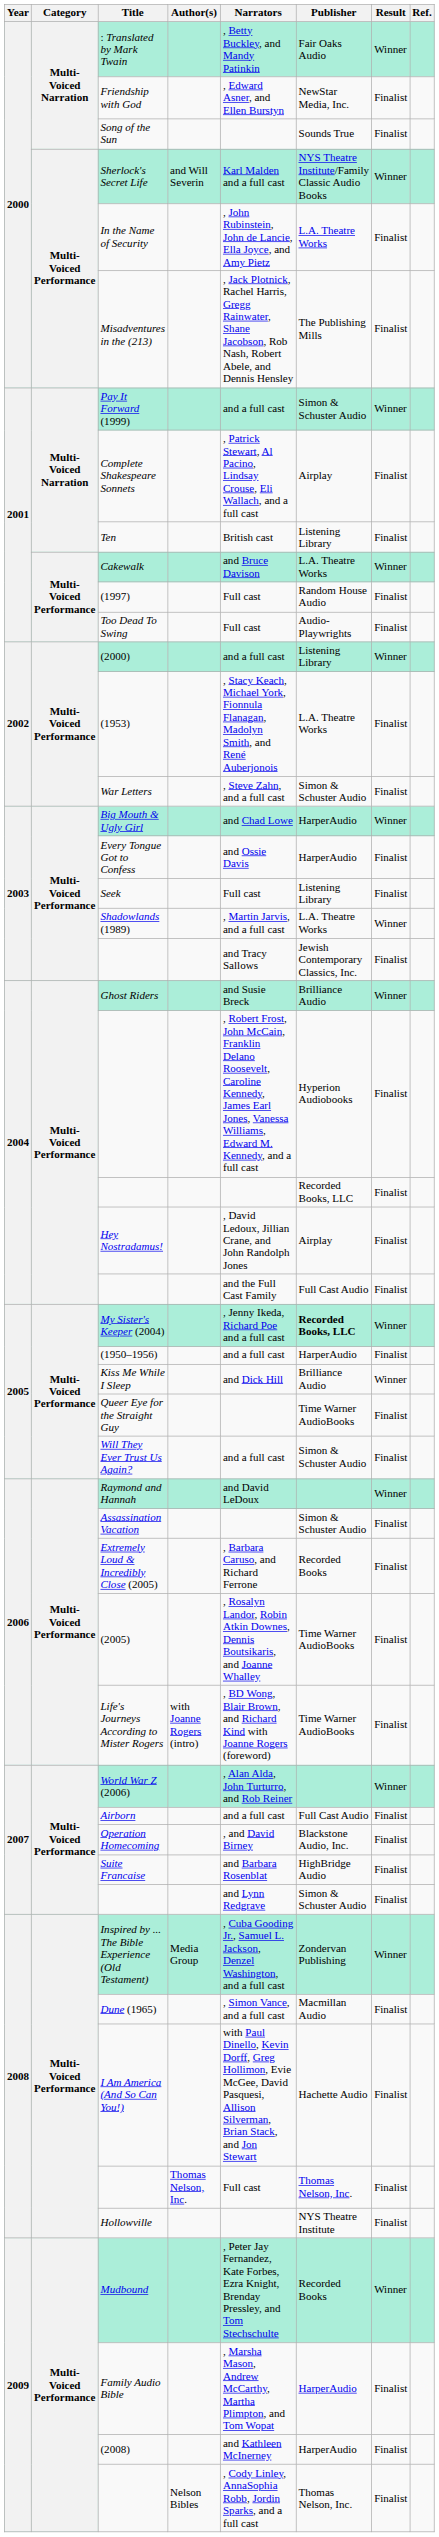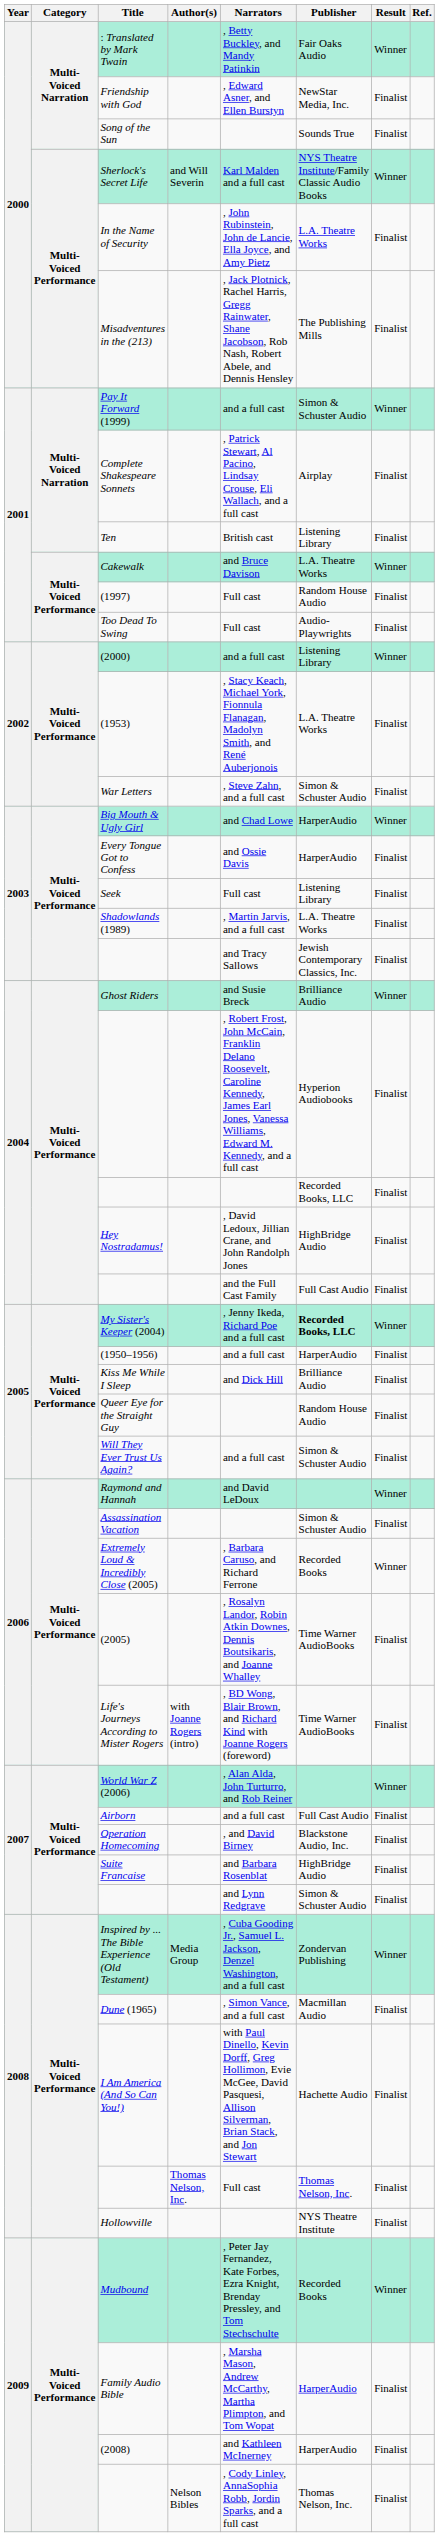Shadowlands (1989) | Result: Winner -> Finalist
Hey Nostradamus! | Publisher: Airplay -> HighBridge Audio
Kiss Me While I Sleep | Result: Winner -> Finalist
Queer Eye for the Straight Guy | Publisher: Time Warner AudioBooks -> Random House Audio
Extremely Loud & Incredibly Close (2005) | Result: Finalist -> Winner
